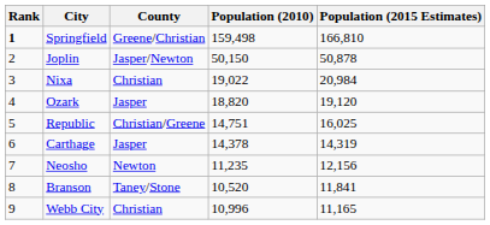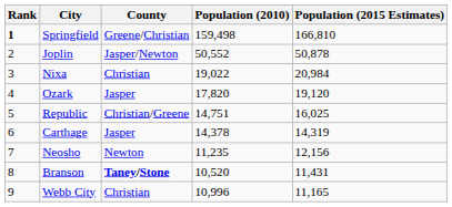Joplin | Population (2010): 50,150 -> 50,552
Ozark | Population (2010): 18,820 -> 17,820
Branson | County: normal -> bold
Branson | Population (2015 Estimates): 11,841 -> 11,431
